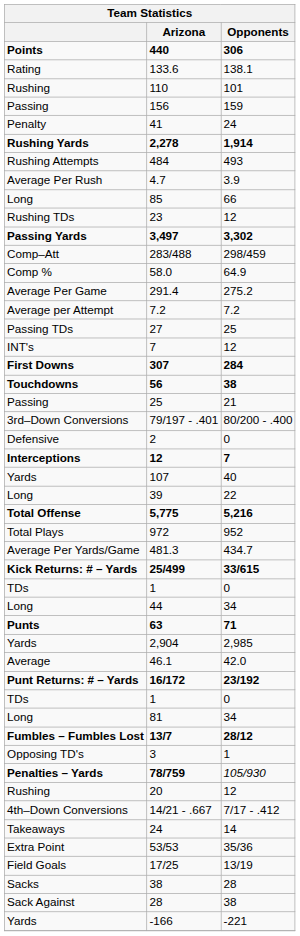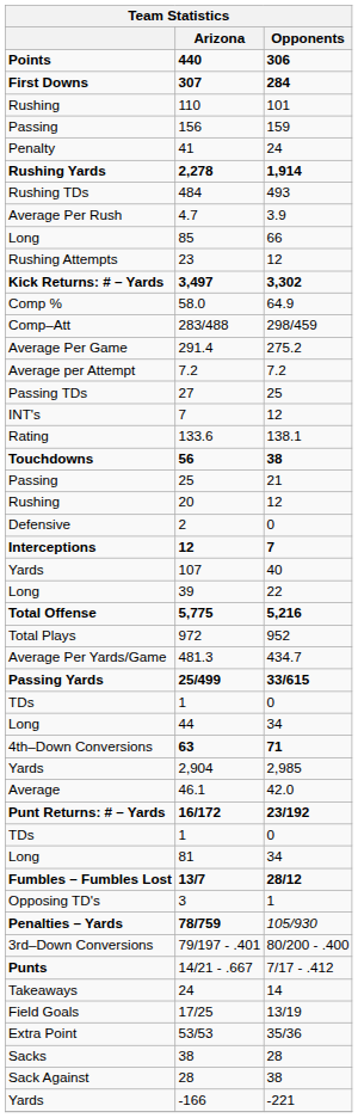rows swapped: 307 <-> 133.6
484 | column 1: Rushing Attempts -> Rushing TDs
23 | column 1: Rushing TDs -> Rushing Attempts
3,497 | column 1: Passing Yards -> Kick Returns: # – Yards
rows swapped: 283/488 <-> 58.0
rows swapped: 20 <-> 79/197 - .401
25/499 | column 1: Kick Returns: # – Yards -> Passing Yards
63 | column 1: Punts -> 4th–Down Conversions
14/21 - .667 | column 1: 4th–Down Conversions -> Punts
rows swapped: 17/25 <-> 53/53
